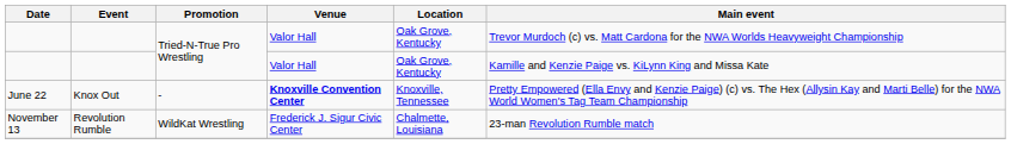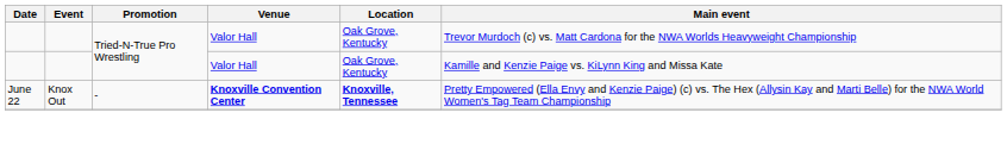June 22 | Location: normal -> bold
- row: November 13 | Revolution Rumble | WildKat Wrestling | Frederick J. Sigur Civic Center | Chalmette, Louisiana | 23-man Revolution Rumble match
